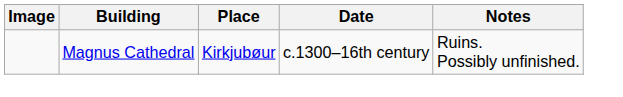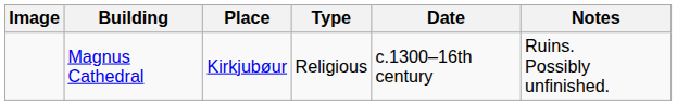+ column: Type | Religious
